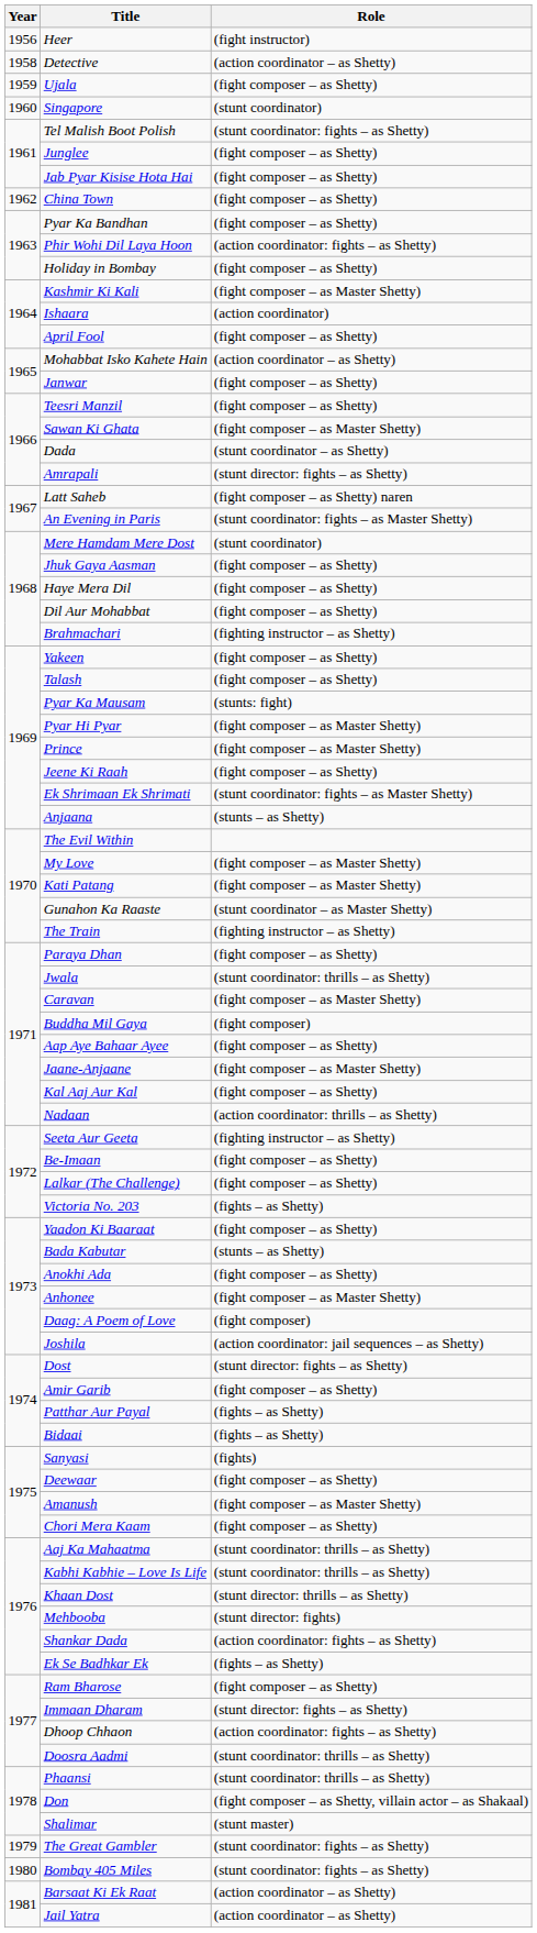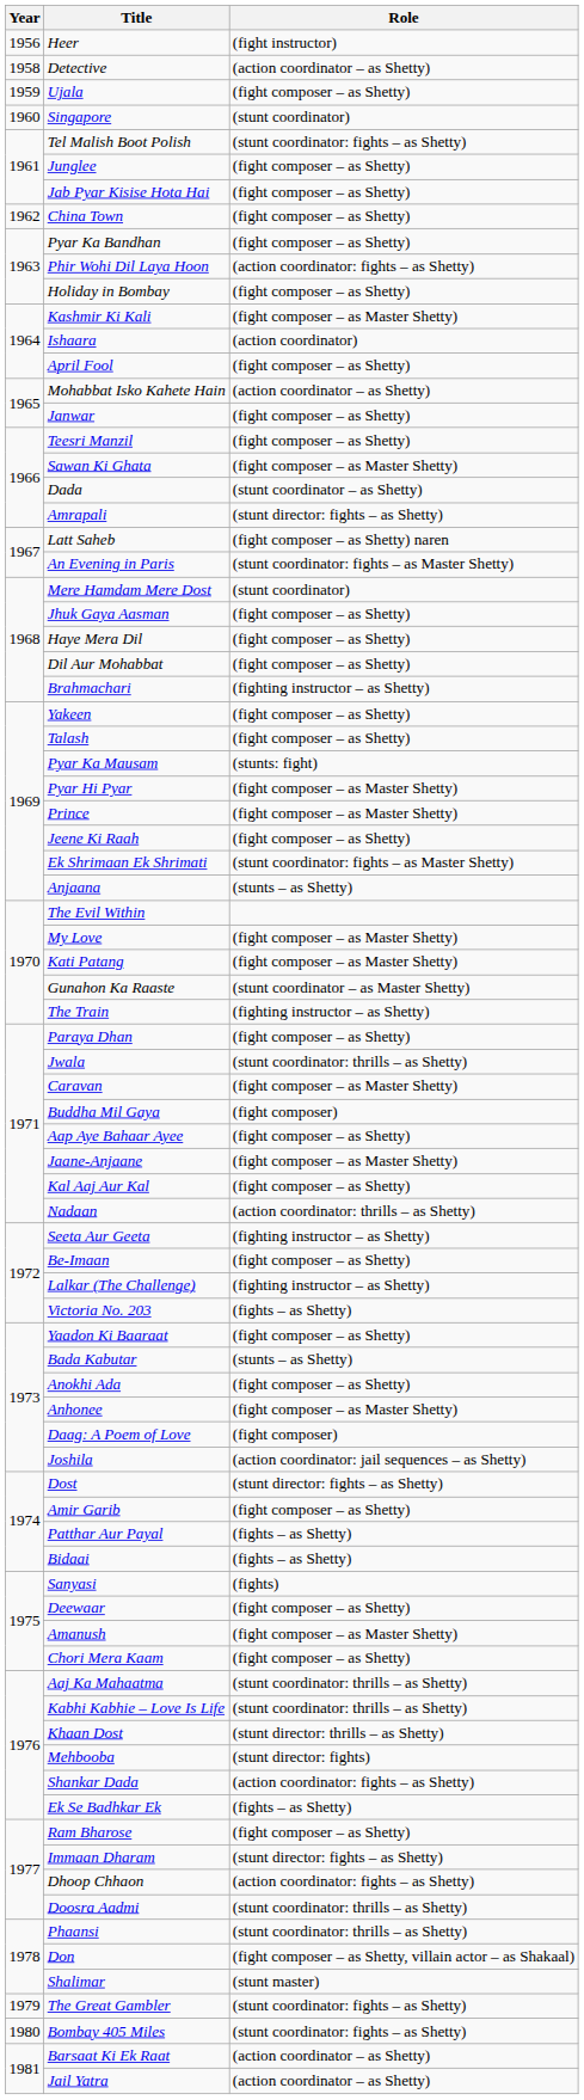Lalkar (The Challenge) | Role: (fight composer – as Shetty) -> (fighting instructor – as Shetty)
